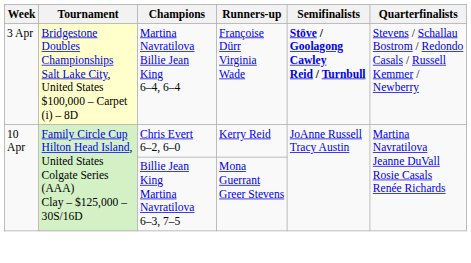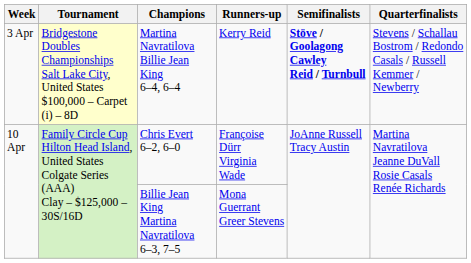Martina Navratilova Billie Jean King 6–4, 6–4 | Runners-up: Françoise Dürr Virginia Wade -> Kerry Reid
Chris Evert 6–2, 6–0 | Runners-up: Kerry Reid -> Françoise Dürr Virginia Wade
